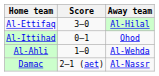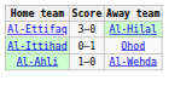- row: Damac | 2–1 (aet) | Al-Nassr
